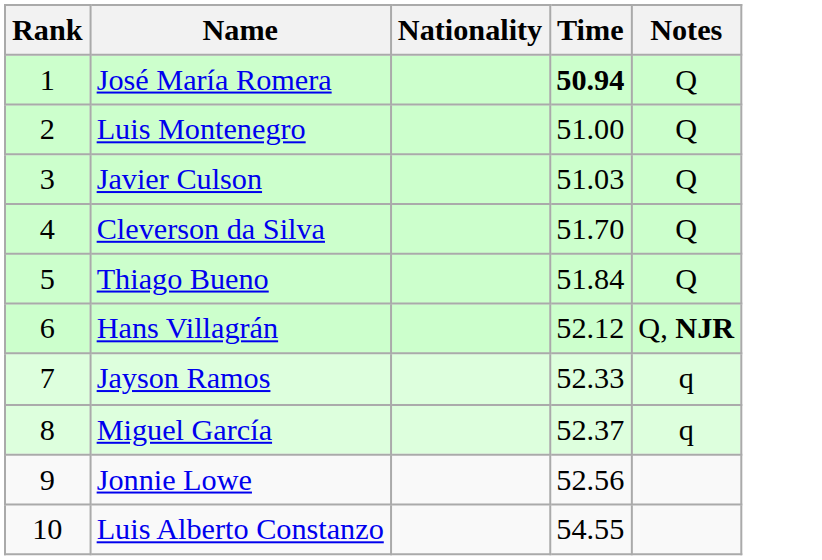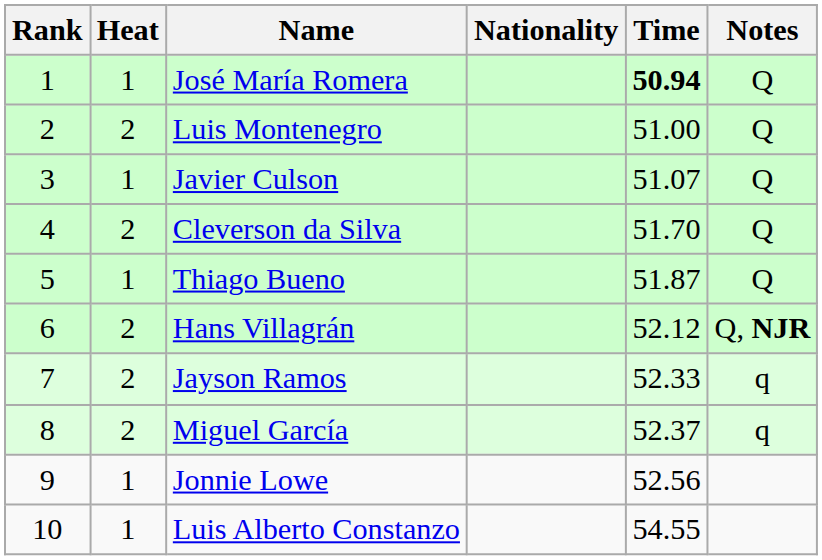+ column: Heat | 1 | 2 | 1 | 2 | 1 | 2 | 2 | 2 | 1 | 1
Javier Culson | Time: 51.03 -> 51.07
Thiago Bueno | Time: 51.84 -> 51.87
